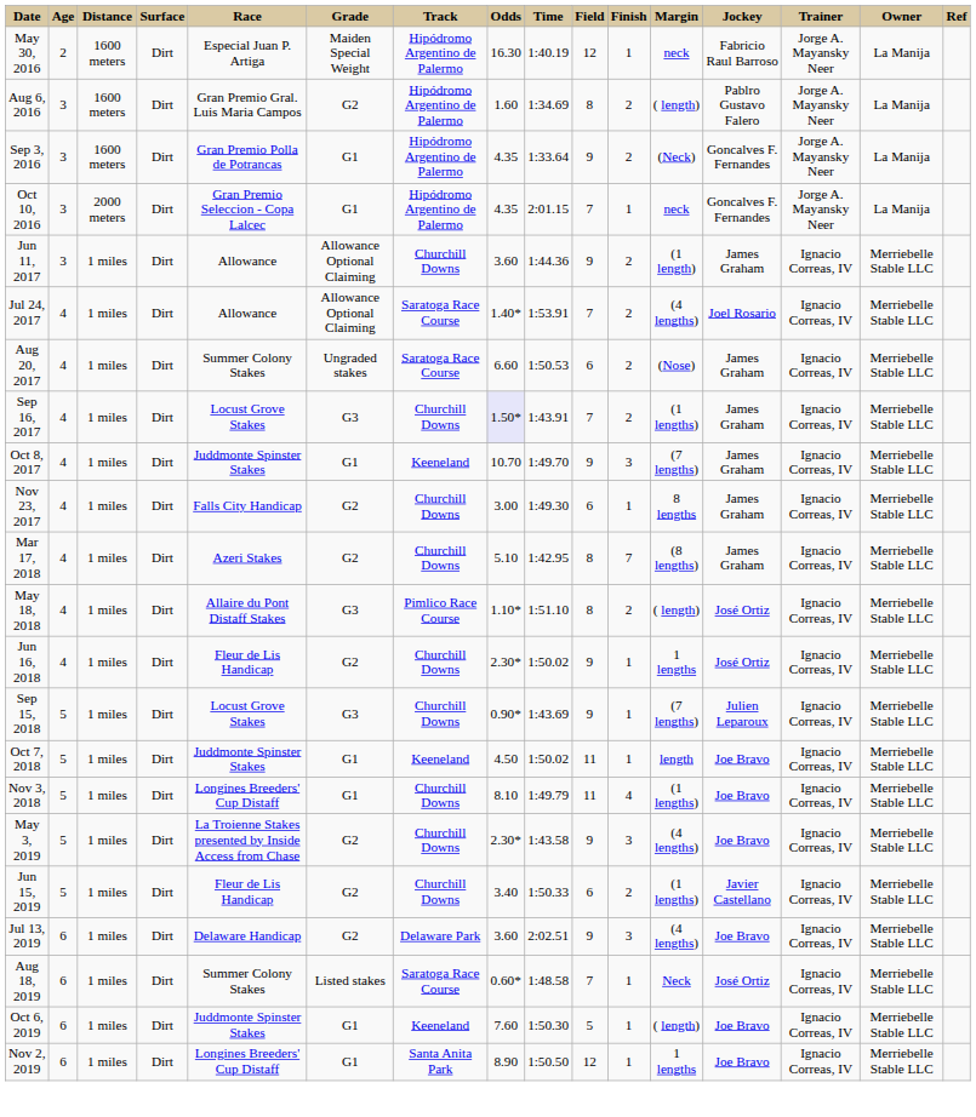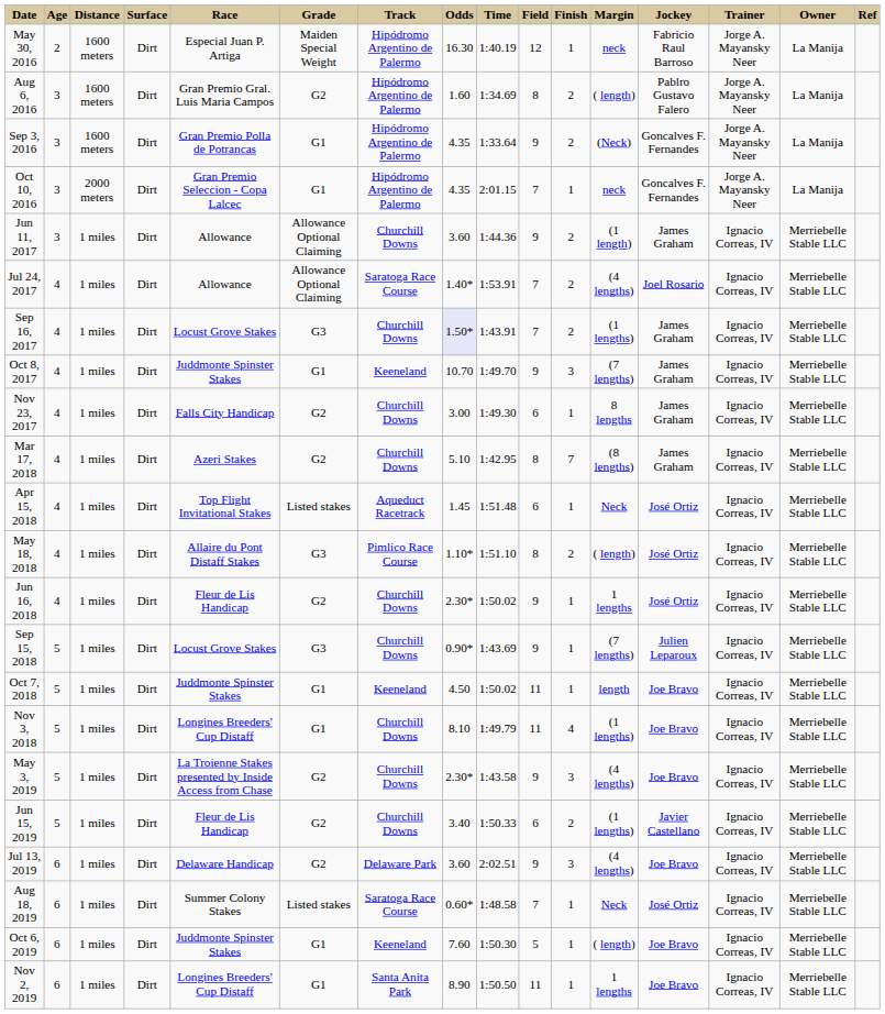- row: Aug 20, 2017 | 4 | 1 miles | Dirt | Summer Colony Stakes | Ungraded stakes | Saratoga Race Course | 6.60 | 1:50.53 | 6 | 2 | (Nose) | James Graham | Ignacio Correas, IV | Merriebelle Stable LLC
+ row: Apr 15, 2018 | 4 | 1 miles | Dirt | Top Flight Invitational Stakes | Listed stakes | Aqueduct Racetrack | 1.45 | 1:51.48 | 6 | 1 | Neck | José Ortiz | Ignacio Correas, IV | Merriebelle Stable LLC
Nov 2, 2019 | Field: 12 -> 11
